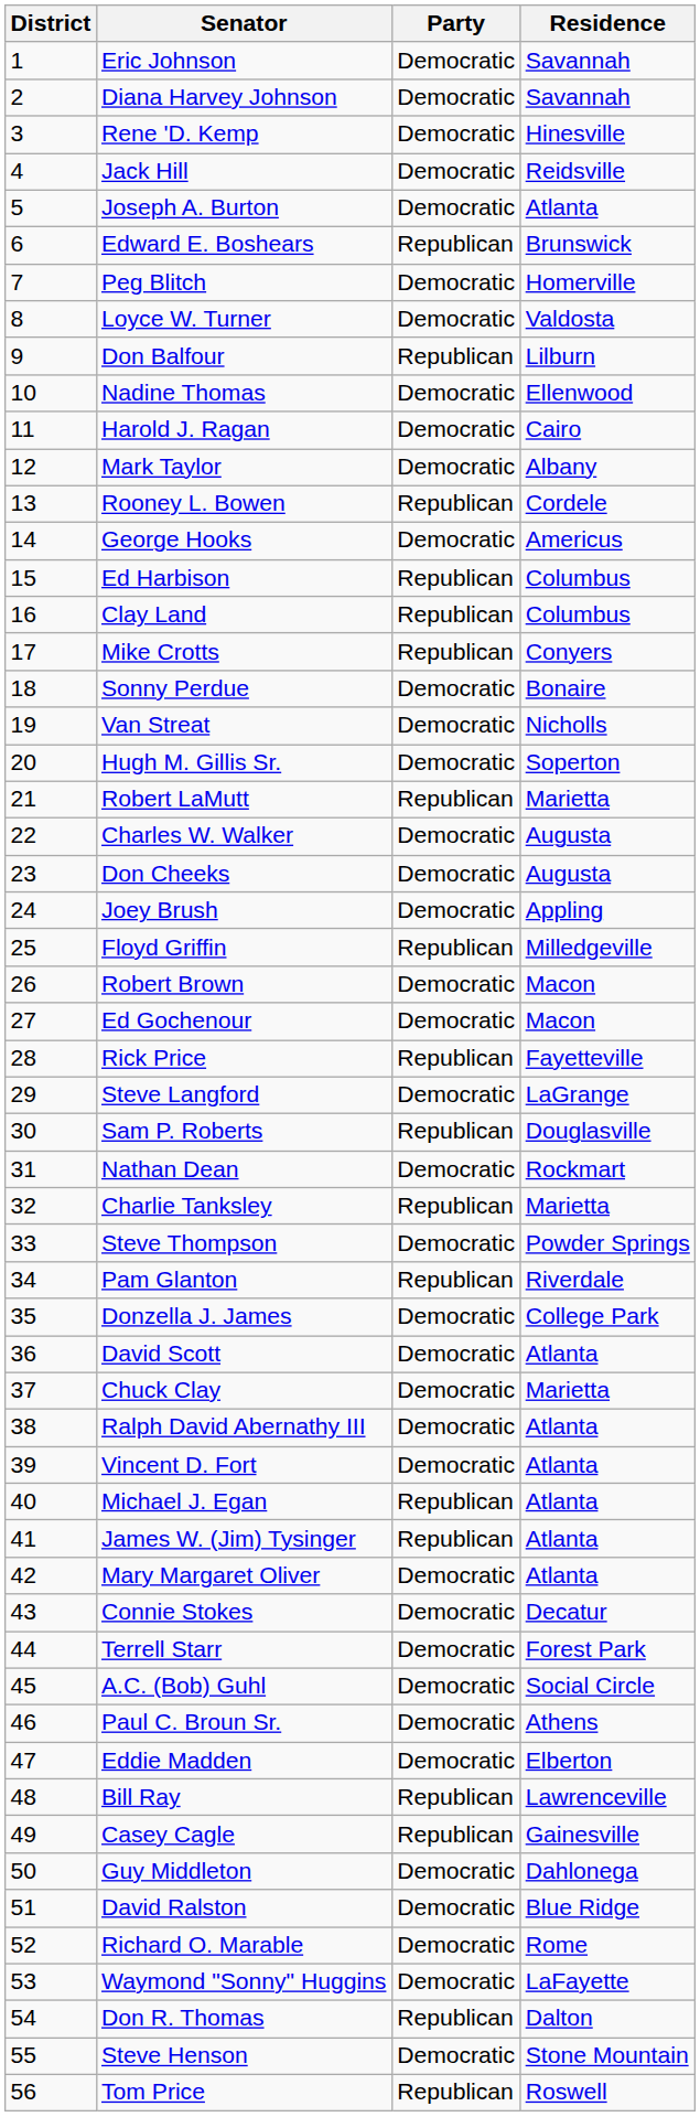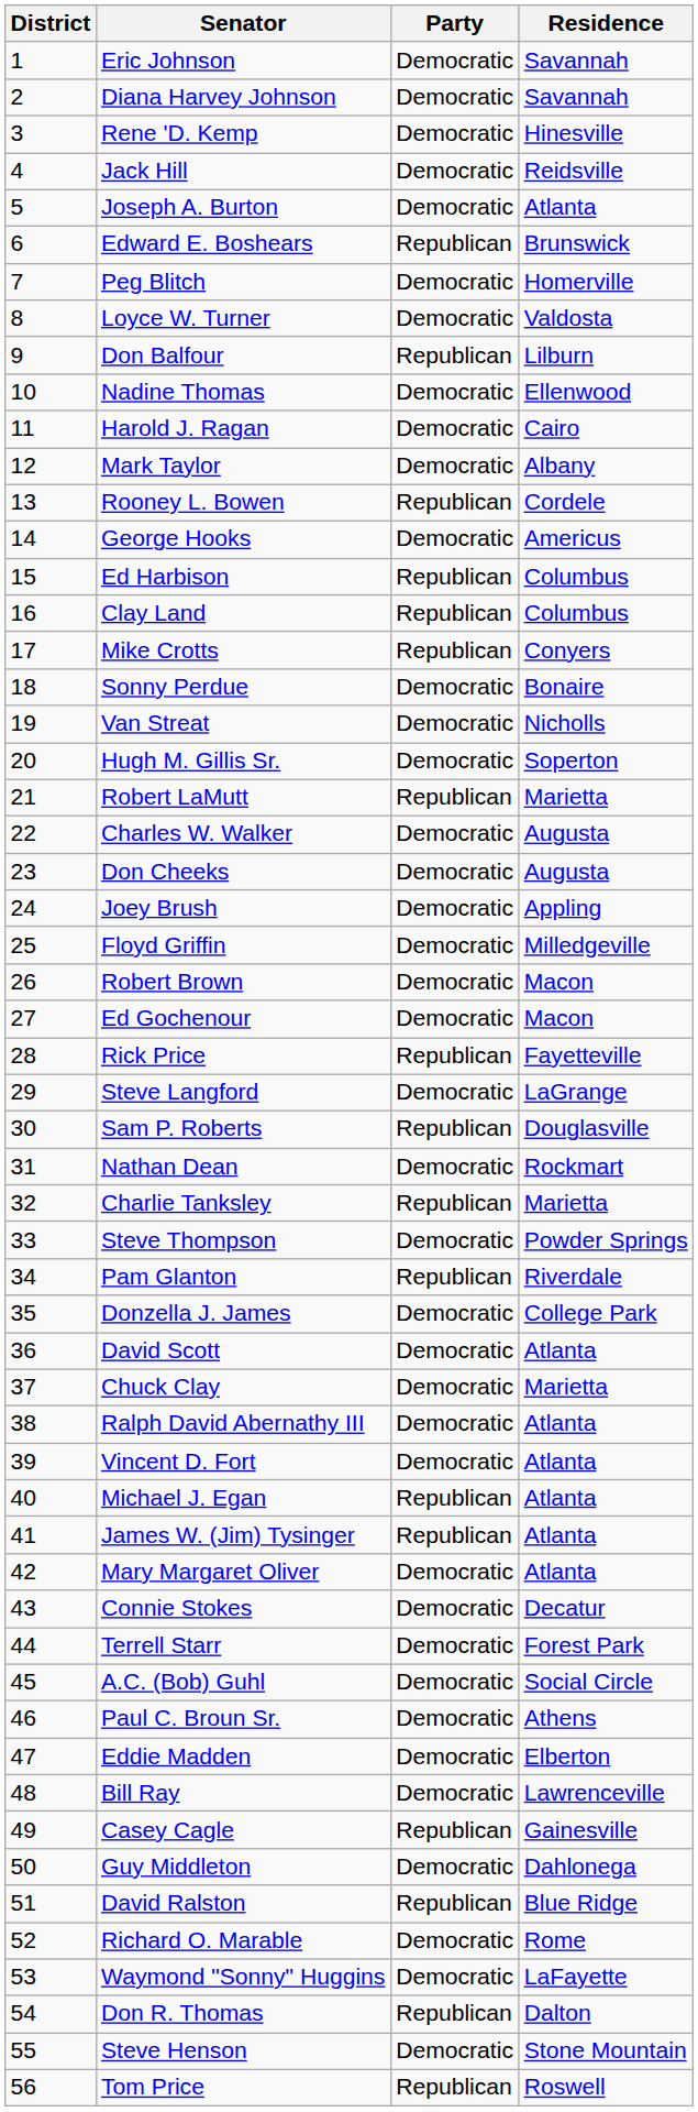Floyd Griffin | Party: Republican -> Democratic
Bill Ray | Party: Republican -> Democratic
David Ralston | Party: Democratic -> Republican
